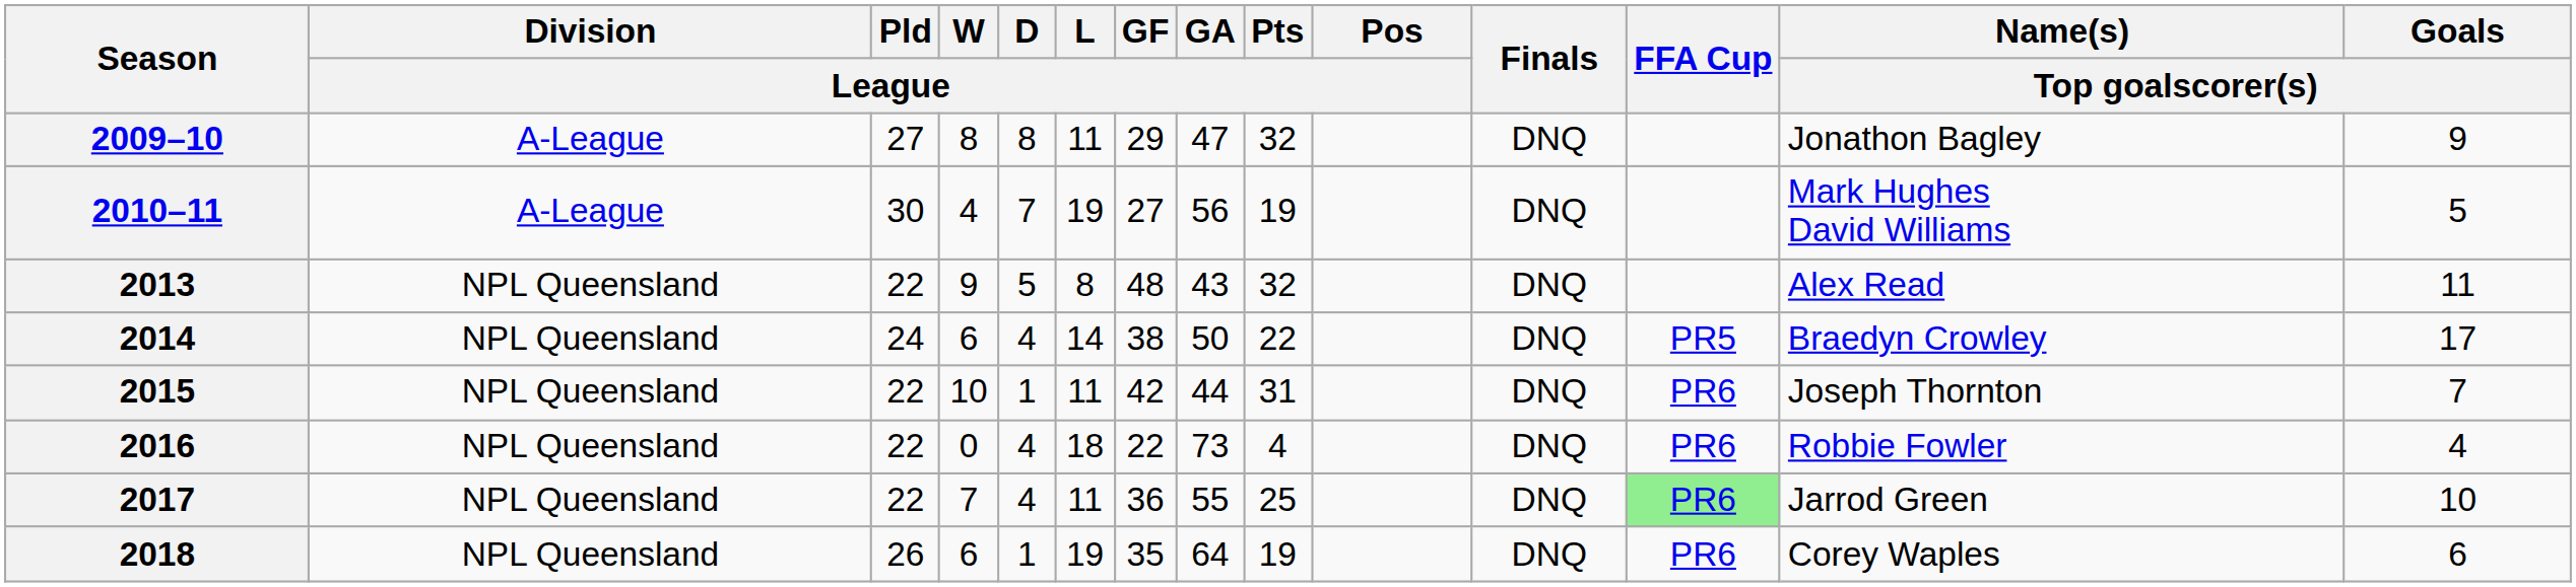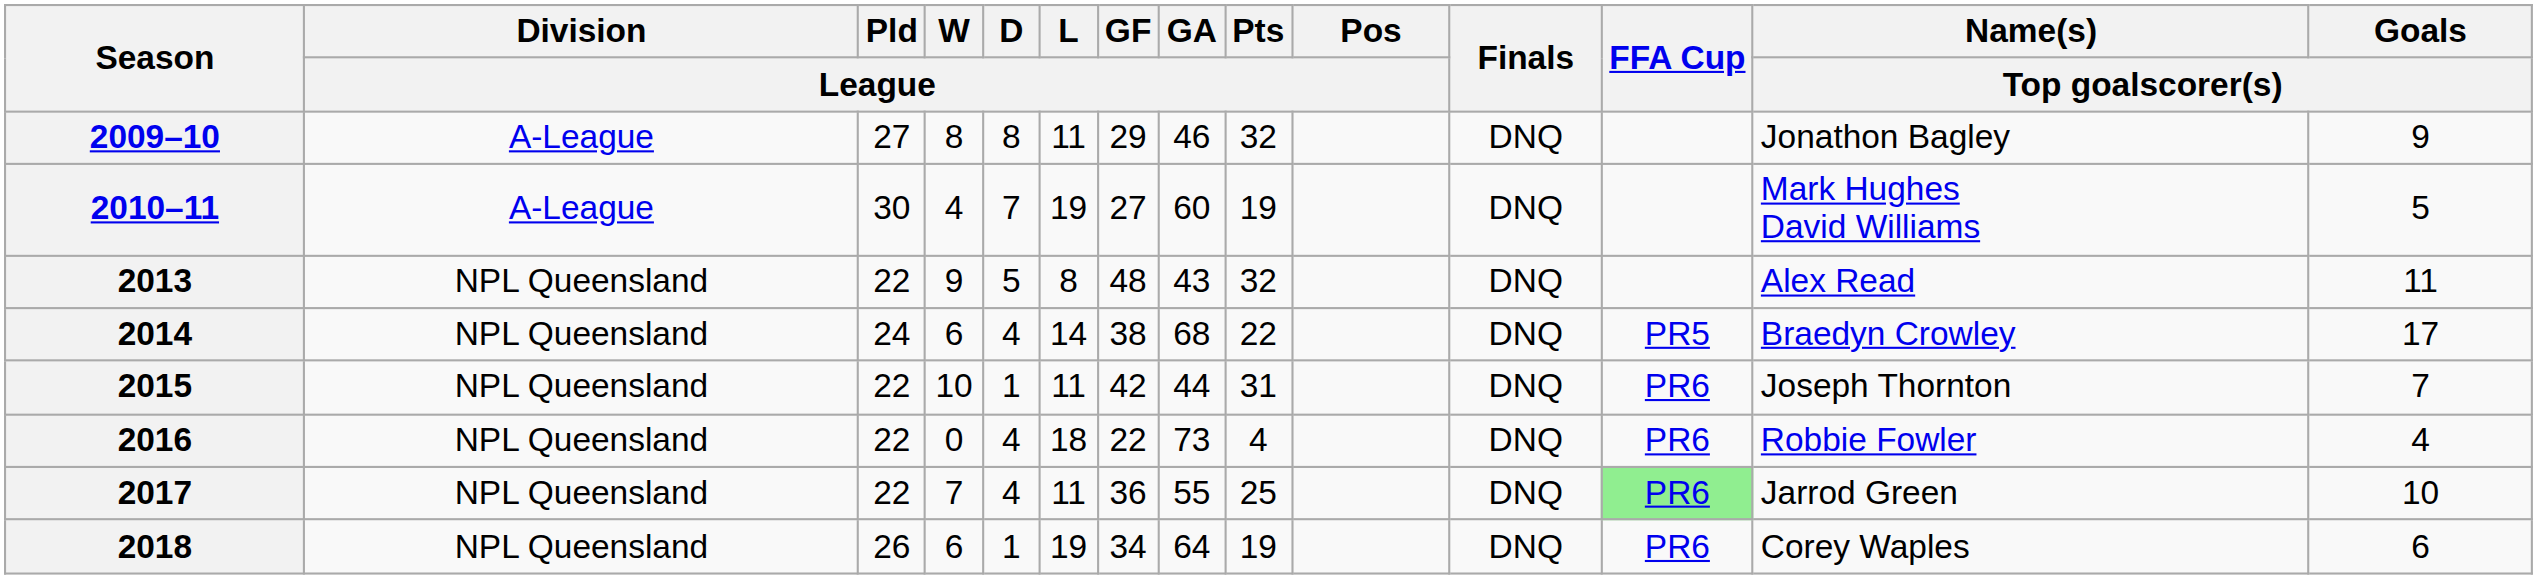2009–10 | GA / League: 47 -> 46
2010–11 | GA / League: 56 -> 60
2014 | GA / League: 50 -> 68
2018 | GF / League: 35 -> 34
